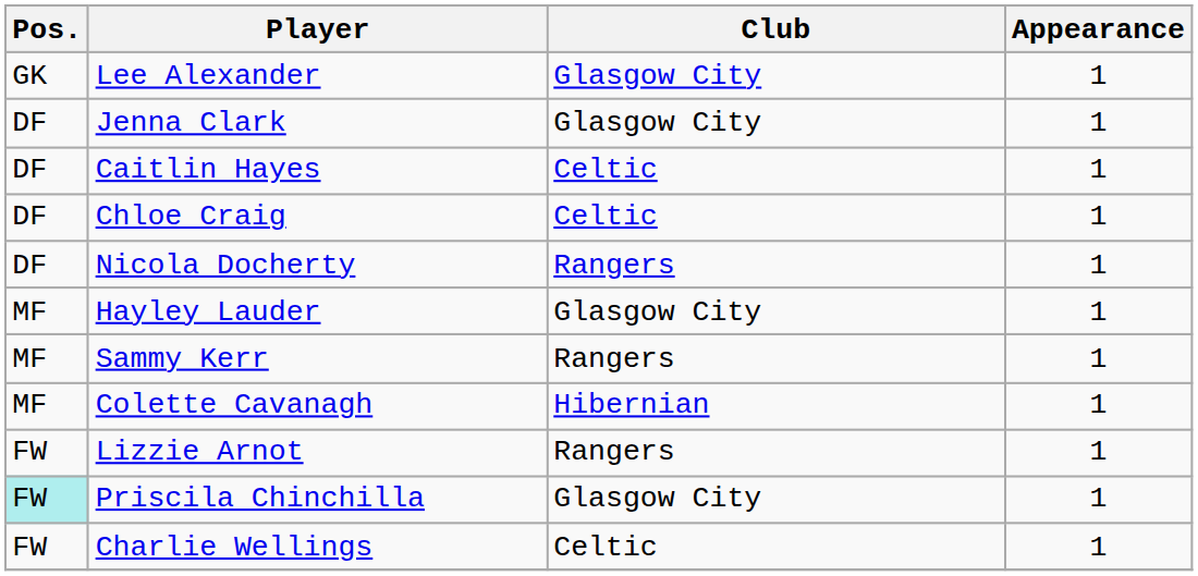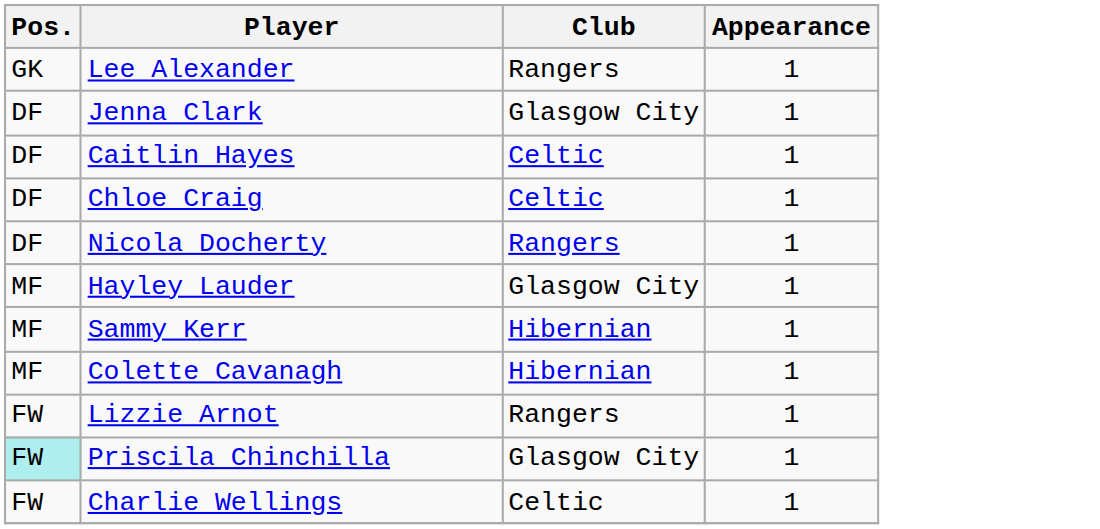Lee Alexander | Club: Glasgow City -> Rangers
Sammy Kerr | Club: Rangers -> Hibernian
